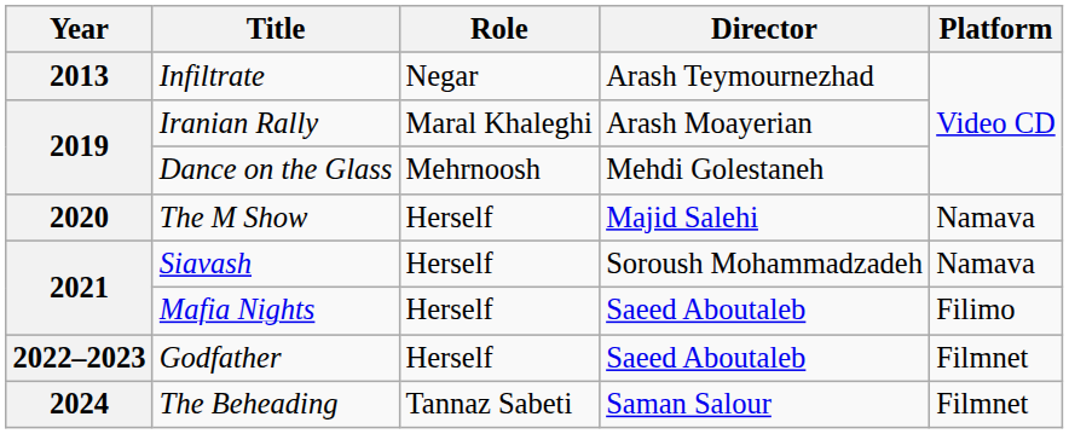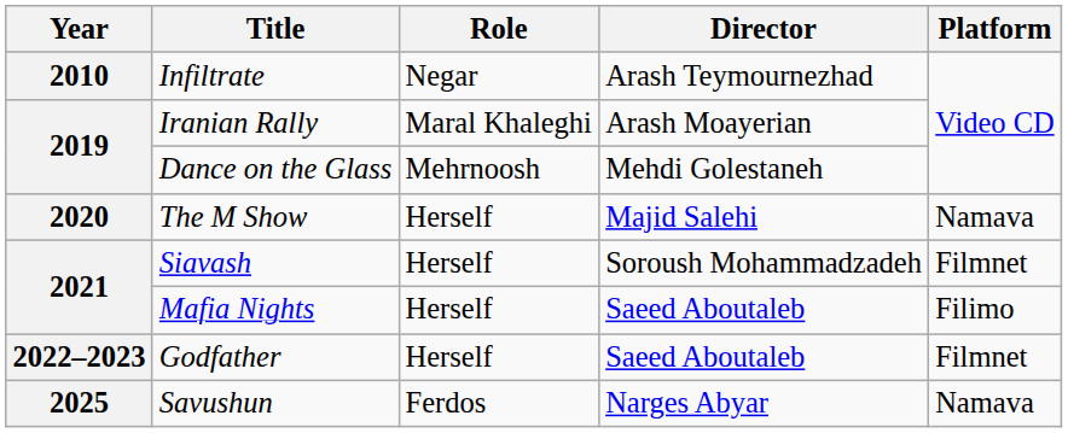Infiltrate | Year: 2013 -> 2010
Siavash | Platform: Namava -> Filmnet
- row: 2024 | The Beheading | Tannaz Sabeti | Saman Salour | Filmnet
+ row: 2025 | Savushun | Ferdos | Narges Abyar | Namava
